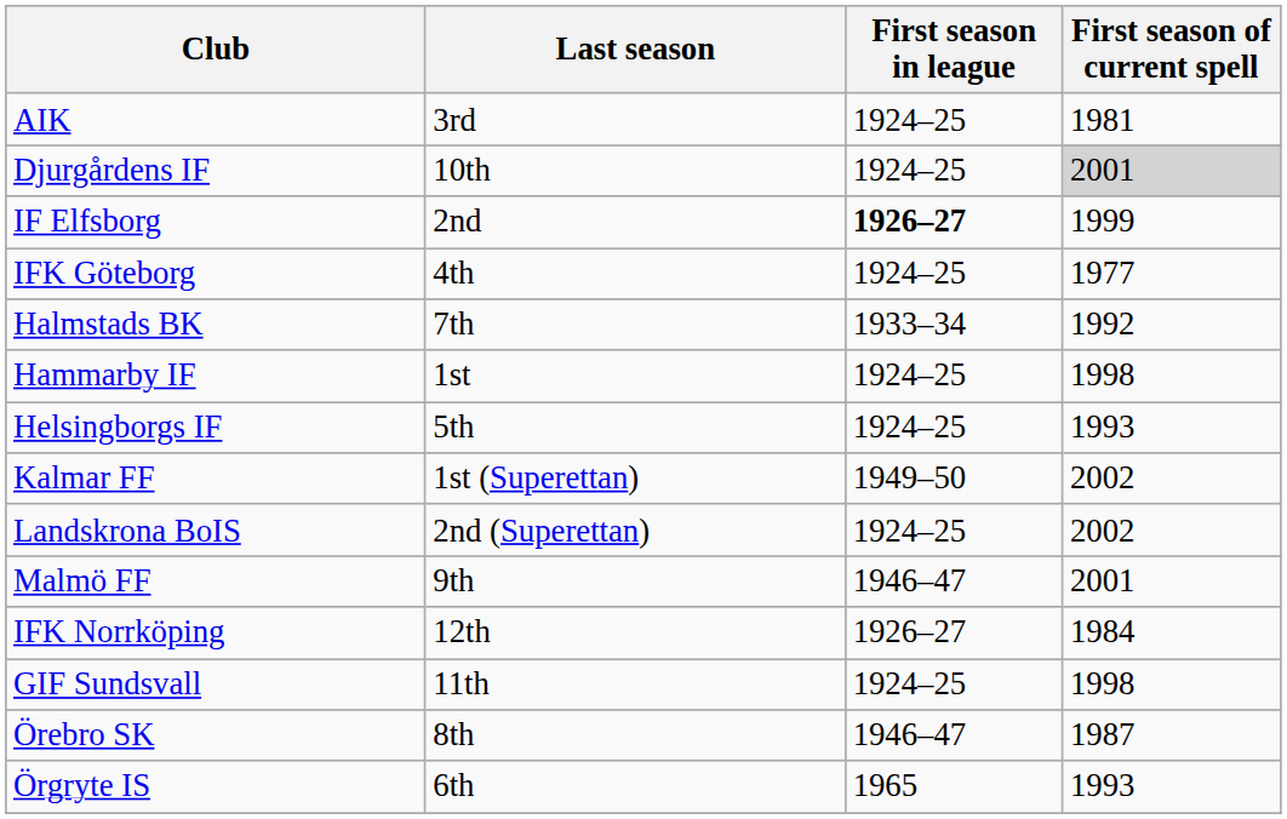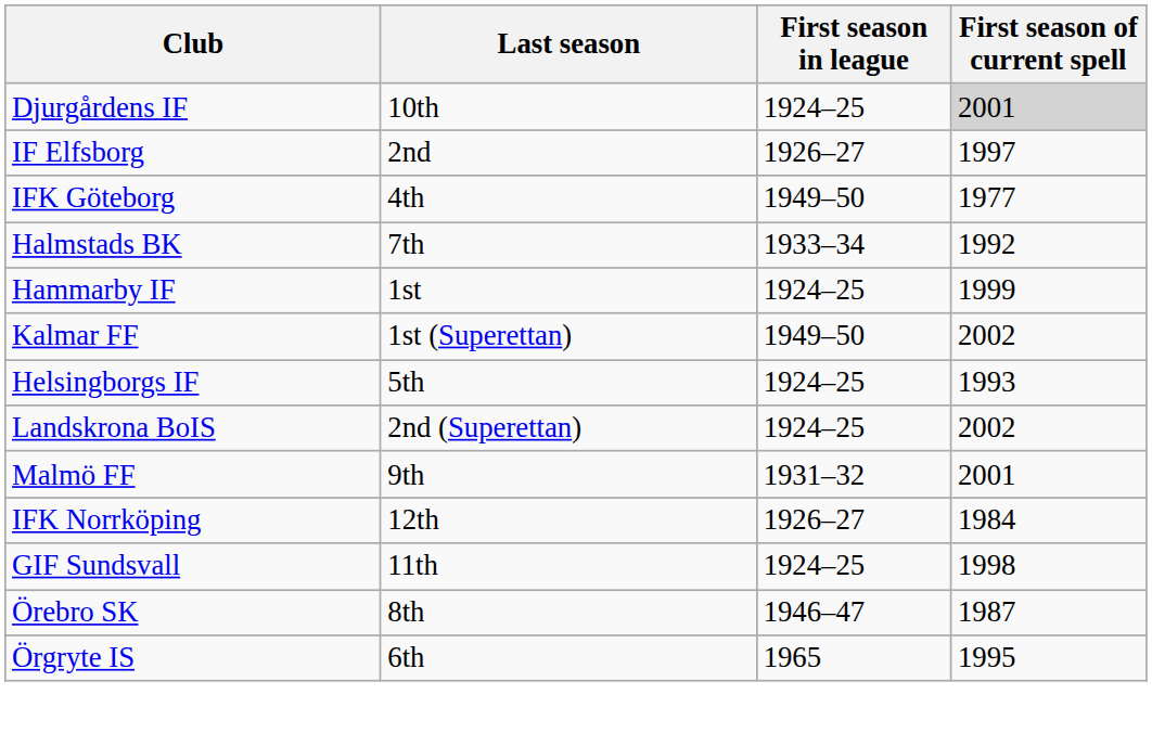- row: AIK | 3rd | 1924–25 | 1981
IF Elfsborg | First season in league: bold -> normal
IF Elfsborg | First season of current spell: 1999 -> 1997
IFK Göteborg | First season in league: 1924–25 -> 1949–50
Hammarby IF | First season of current spell: 1998 -> 1999
rows swapped: Helsingborgs IF <-> Kalmar FF
Malmö FF | First season in league: 1946–47 -> 1931–32
Örgryte IS | First season of current spell: 1993 -> 1995
